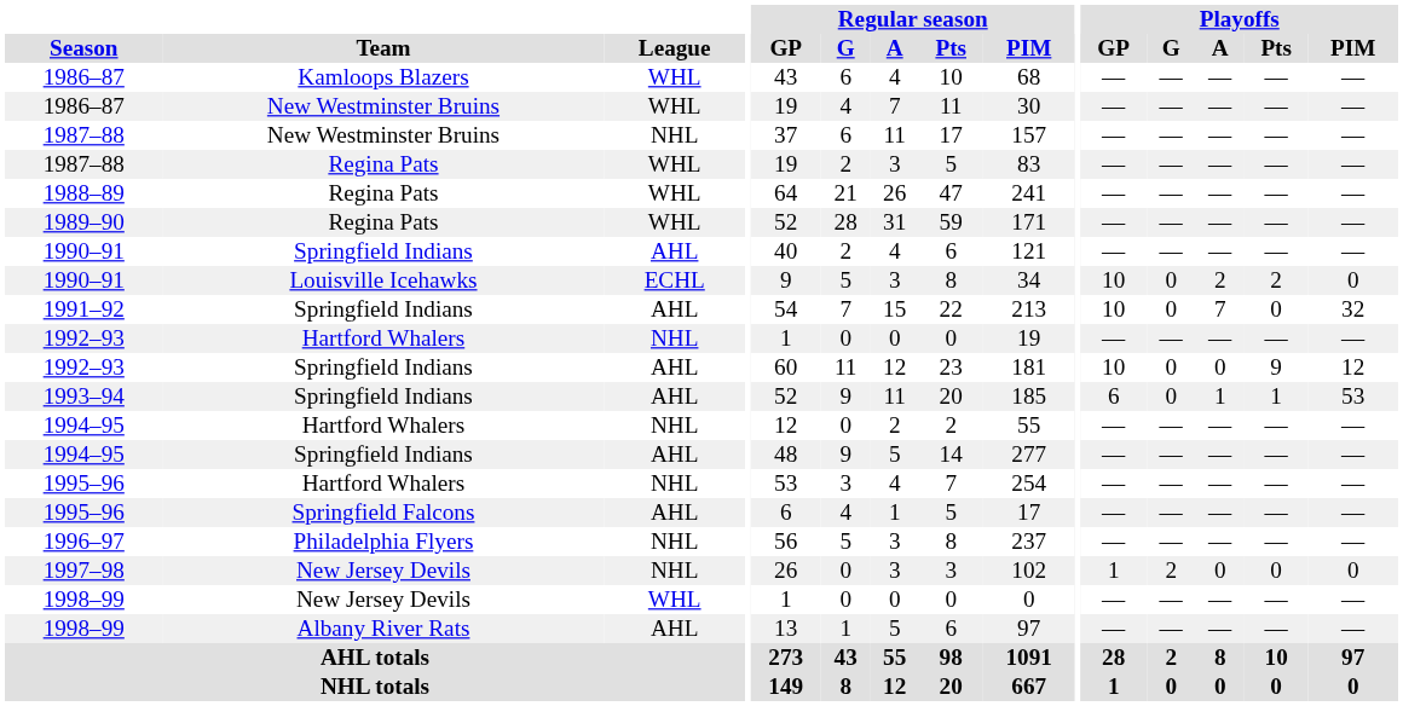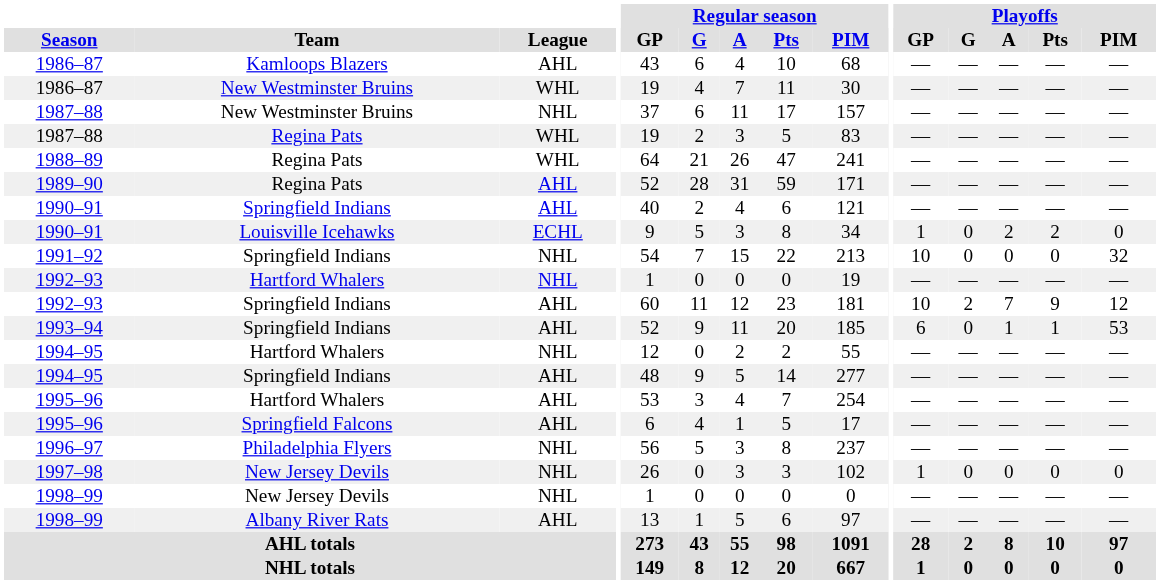1986–87 / Kamloops Blazers | League: WHL -> AHL
1989–90 | League: WHL -> AHL
1990–91 / Louisville Icehawks | Playoffs / GP: 10 -> 1
1991–92 | League: AHL -> NHL
1991–92 | Playoffs / A: 7 -> 0
1992–93 / Springfield Indians | Playoffs / G: 0 -> 2
1992–93 / Springfield Indians | Playoffs / A: 0 -> 7
1995–96 / Hartford Whalers | League: NHL -> AHL
1997–98 | Playoffs / G: 2 -> 0
1998–99 / New Jersey Devils | League: WHL -> NHL
